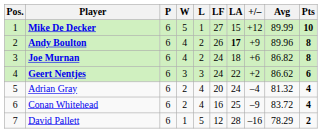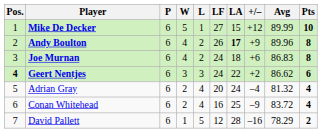Joe Murnan | Avg: 86.82 -> 86.83
Geert Nentjes | Pos.: normal -> bold
